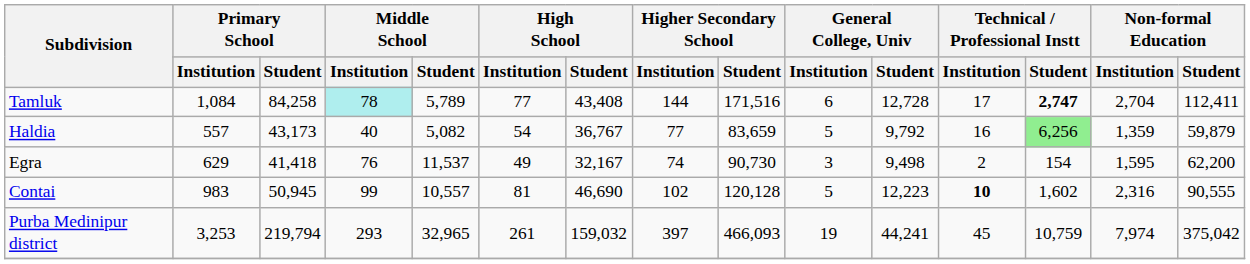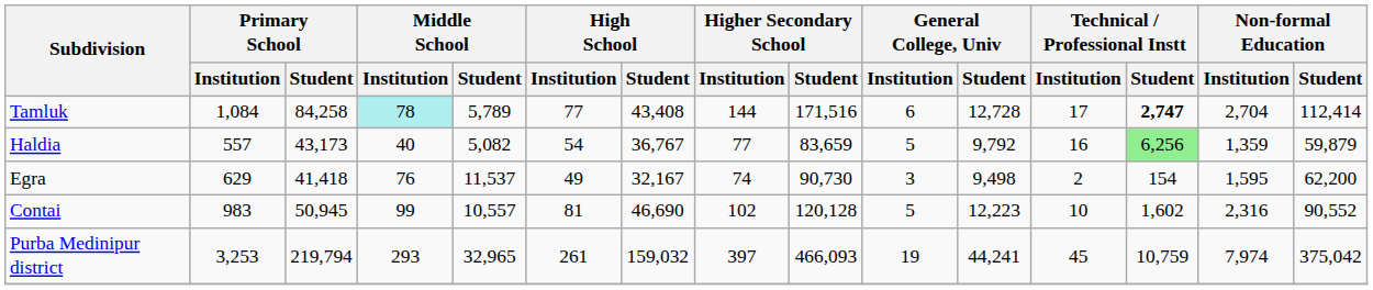Tamluk | Non-formal Education / Student: 112,411 -> 112,414
Contai | Technical / Professional Instt / Institution: bold -> normal
Contai | Non-formal Education / Student: 90,555 -> 90,552
